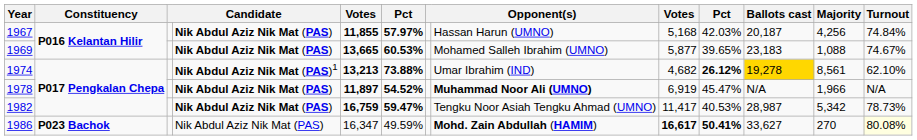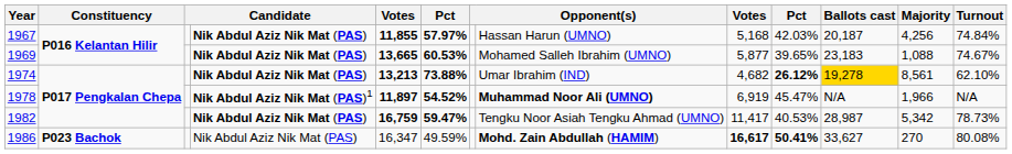1974 | column 4: Nik Abdul Aziz Nik Mat (PAS)1 -> Nik Abdul Aziz Nik Mat (PAS)
1978 | column 4: Nik Abdul Aziz Nik Mat (PAS) -> Nik Abdul Aziz Nik Mat (PAS)1
1986 | Turnout: lightyellow background -> no background
